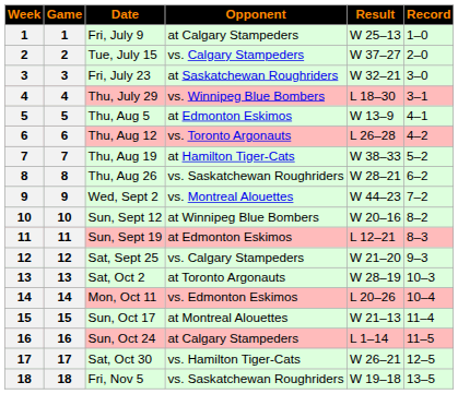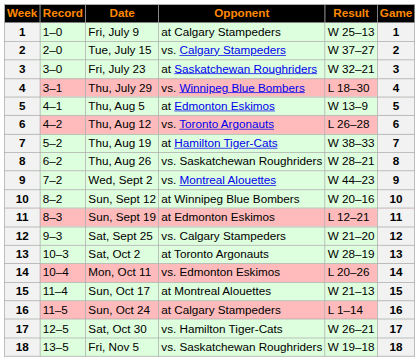columns swapped: Game <-> Record
